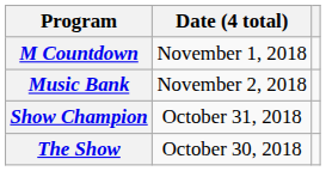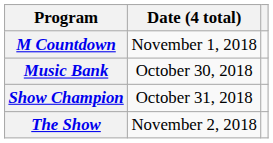Music Bank | Date (4 total): November 2, 2018 -> October 30, 2018
The Show | Date (4 total): October 30, 2018 -> November 2, 2018
